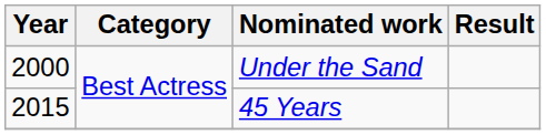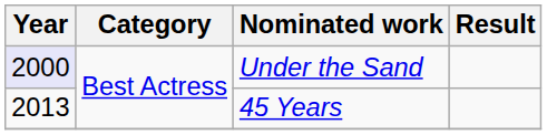Under the Sand | Year: no background -> lavender background
45 Years | Year: 2015 -> 2013
